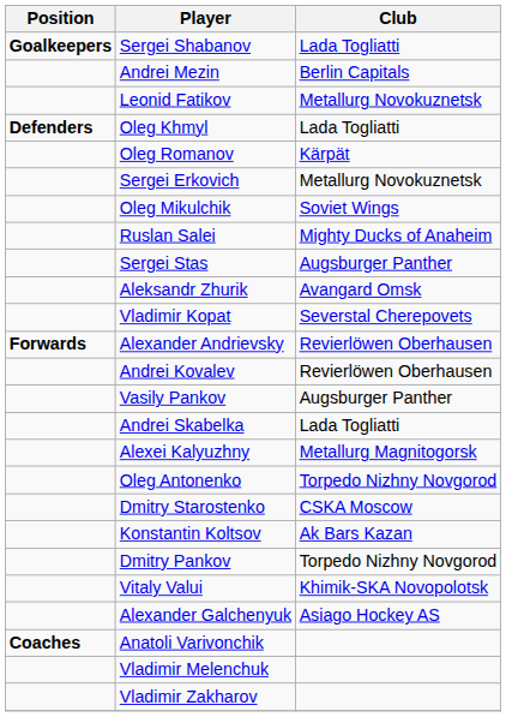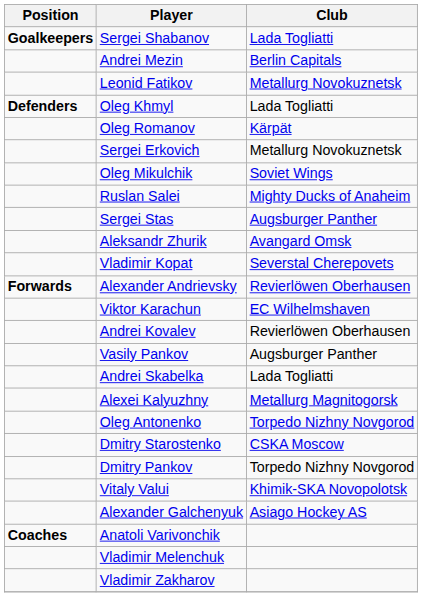+ row: Viktor Karachun | EC Wilhelmshaven
- row: Konstantin Koltsov | Ak Bars Kazan
